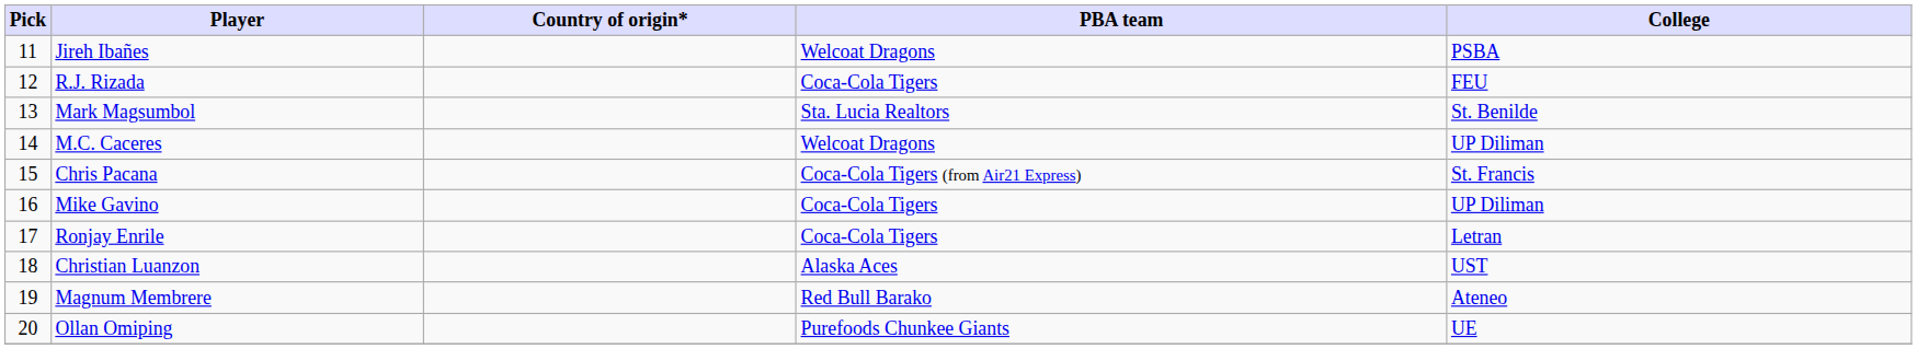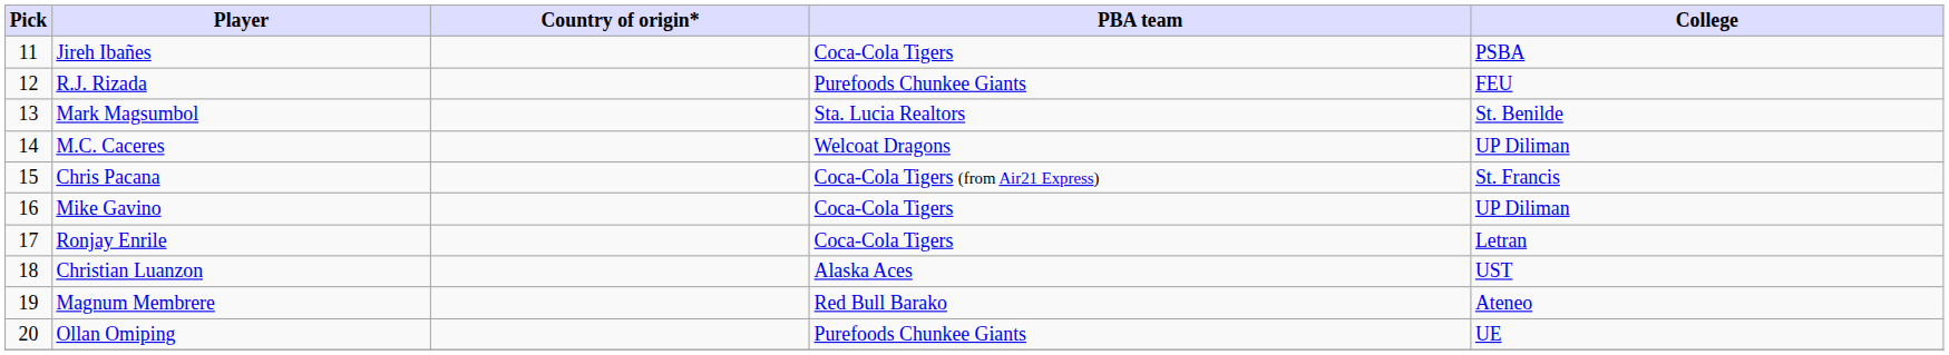Jireh Ibañes | PBA team: Welcoat Dragons -> Coca-Cola Tigers
R.J. Rizada | PBA team: Coca-Cola Tigers -> Purefoods Chunkee Giants
